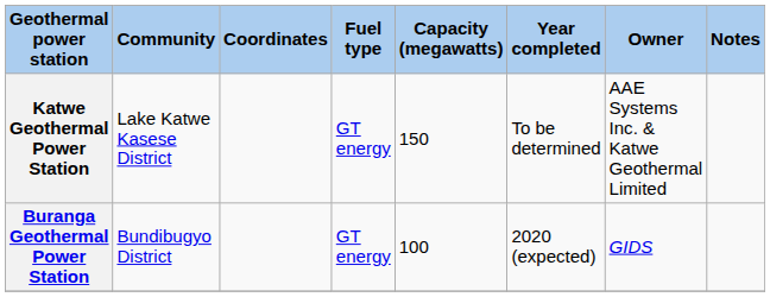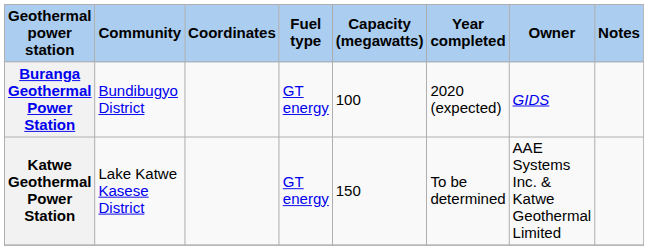rows swapped: Buranga Geothermal Power Station <-> Katwe Geothermal Power Station
